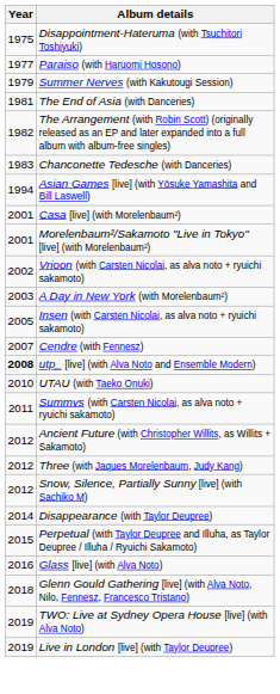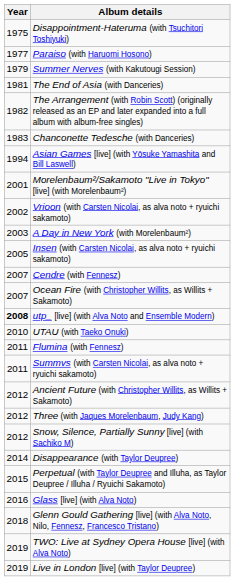- row: 2001 | Casa [live] (with Morelenbaum²)
+ row: 2007 | Ocean Fire (with Christopher Willits, as Willits + Sakamoto)
+ row: 2011 | Flumina (with Fennesz)
